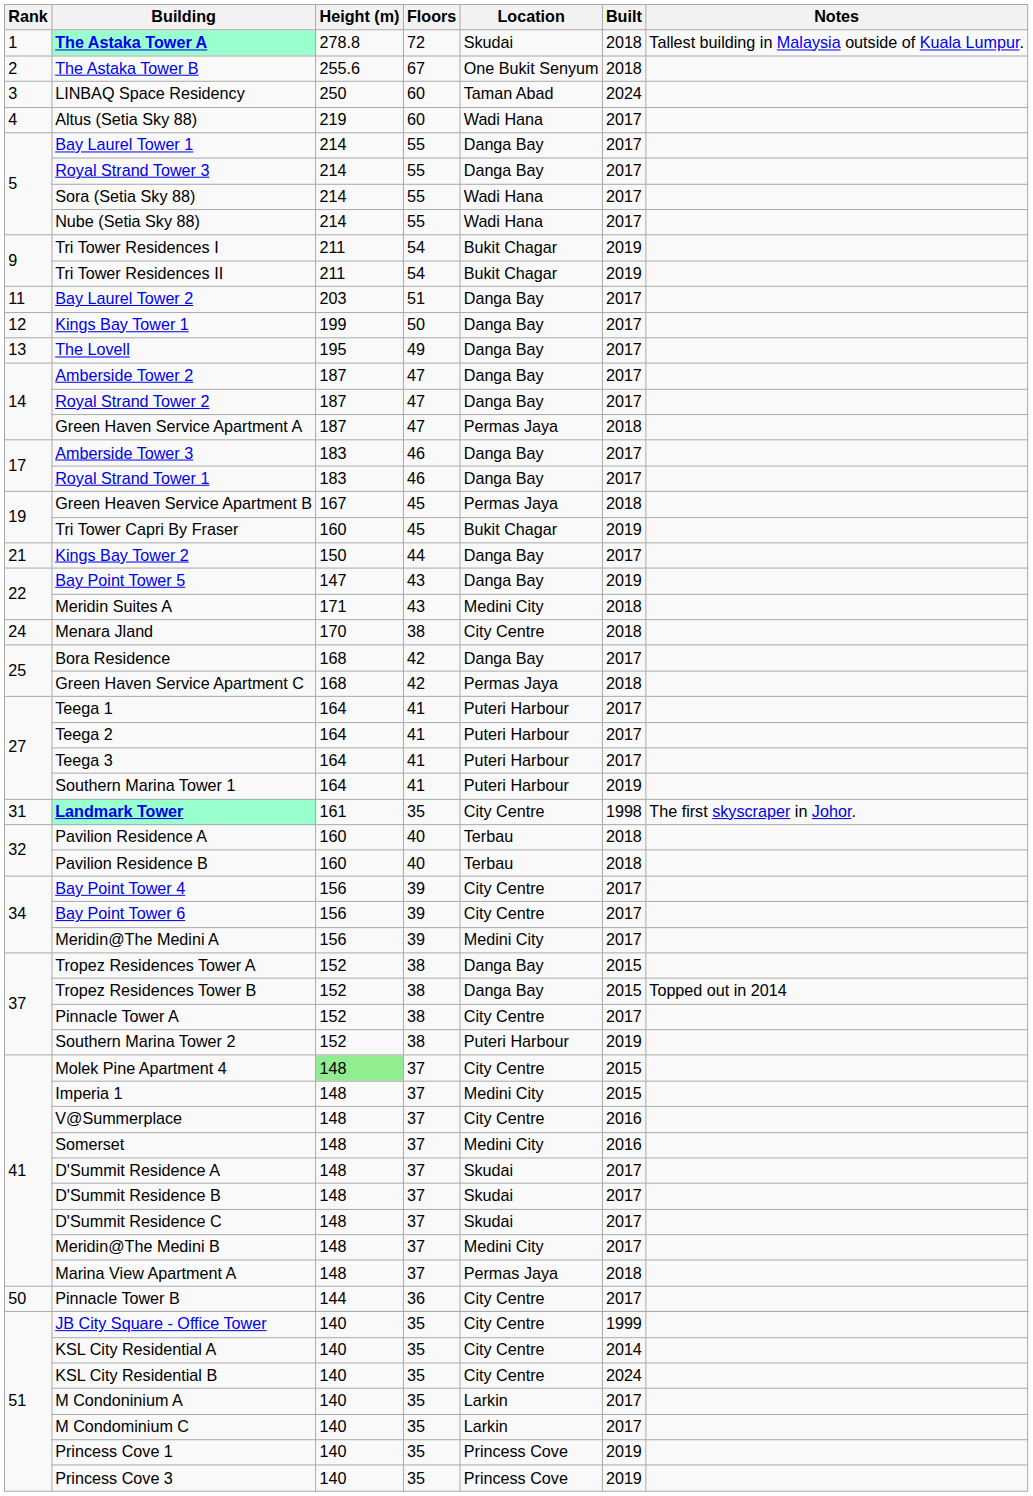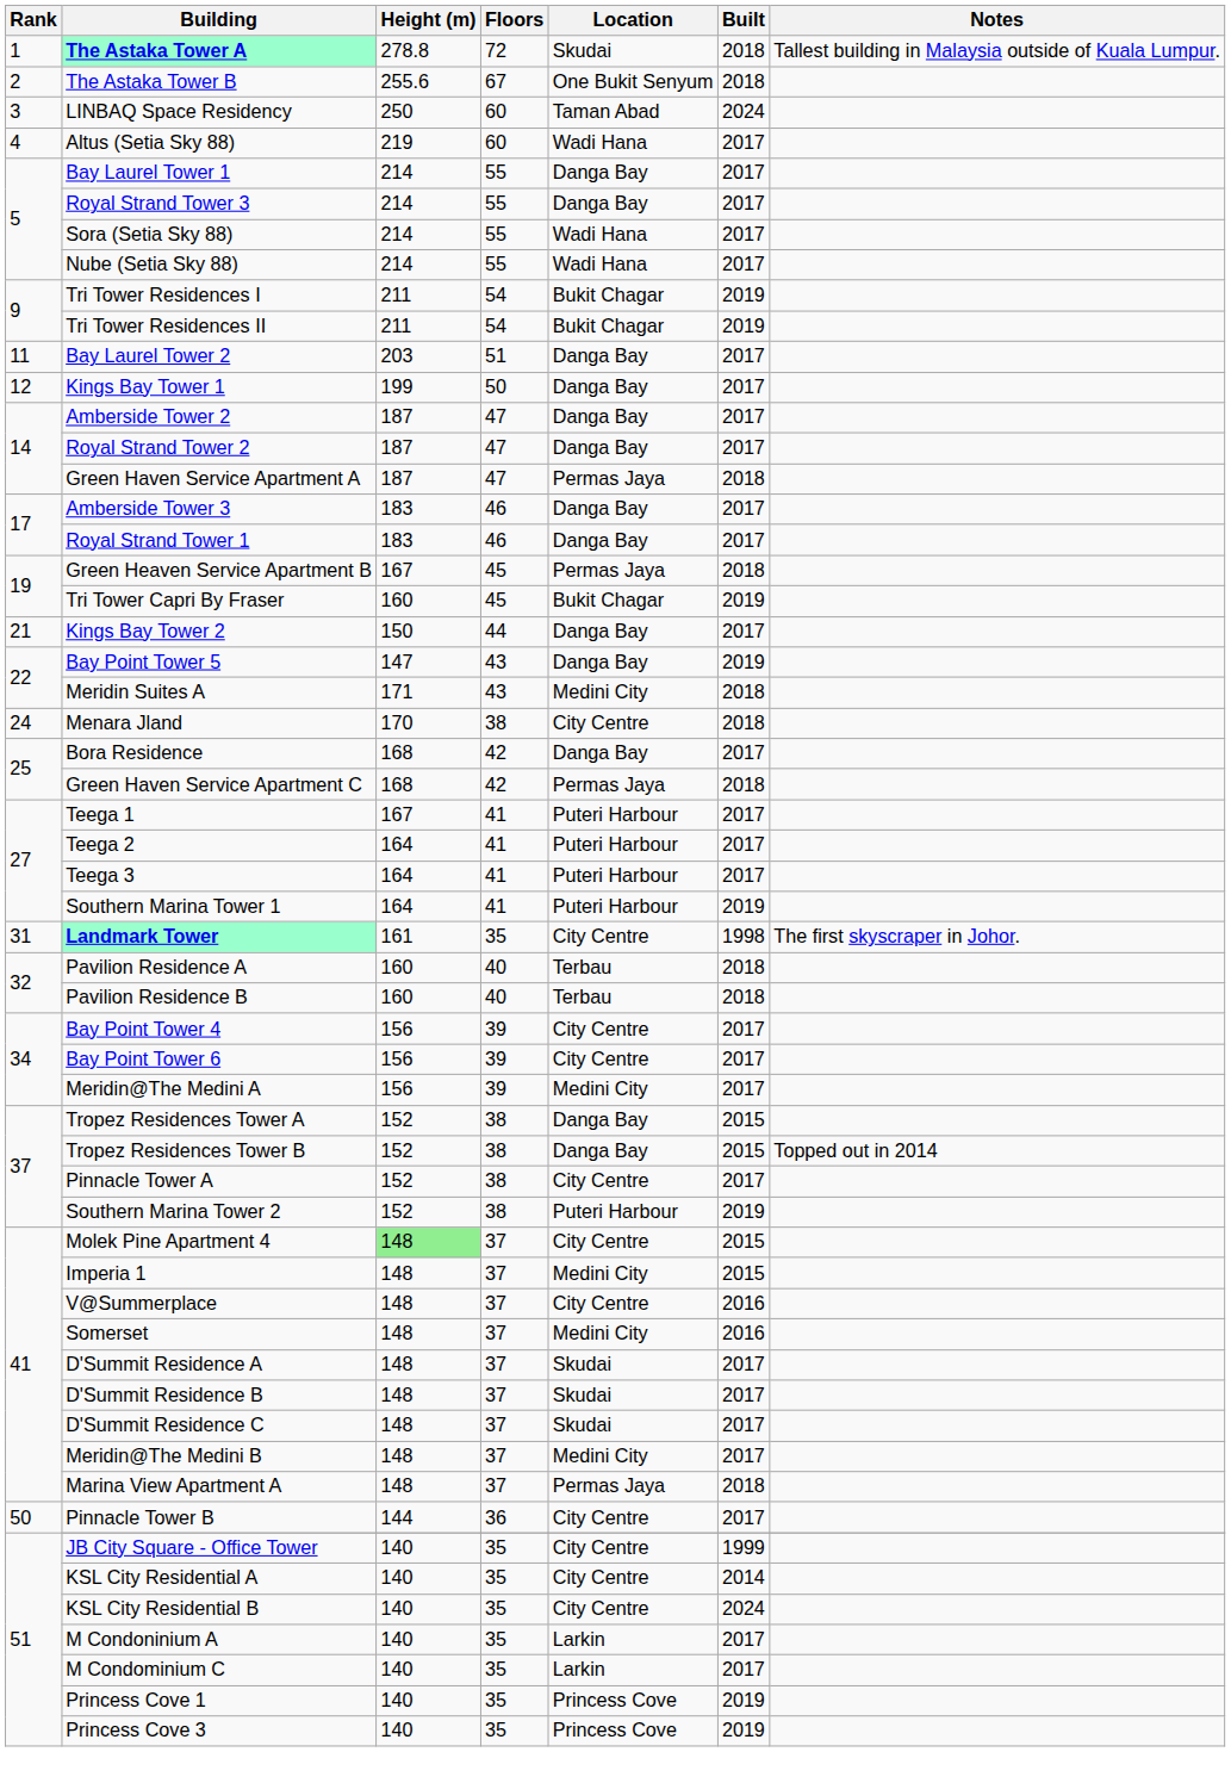- row: 13 | The Lovell | 195 | 49 | Danga Bay | 2017
Teega 1 | Height (m): 164 -> 167
